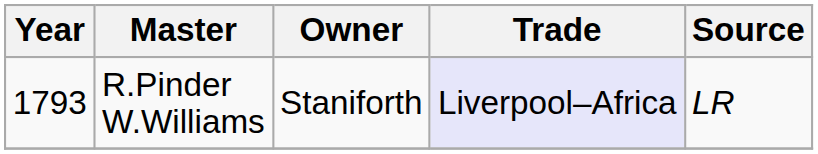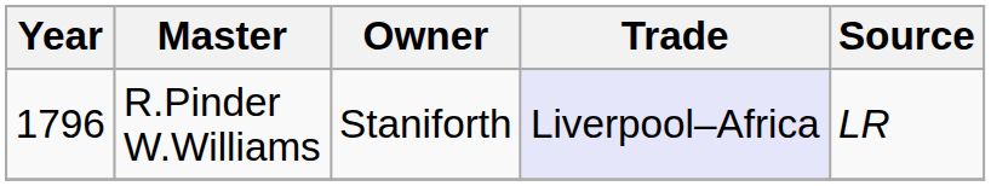R.Pinder W.Williams | Year: 1793 -> 1796
